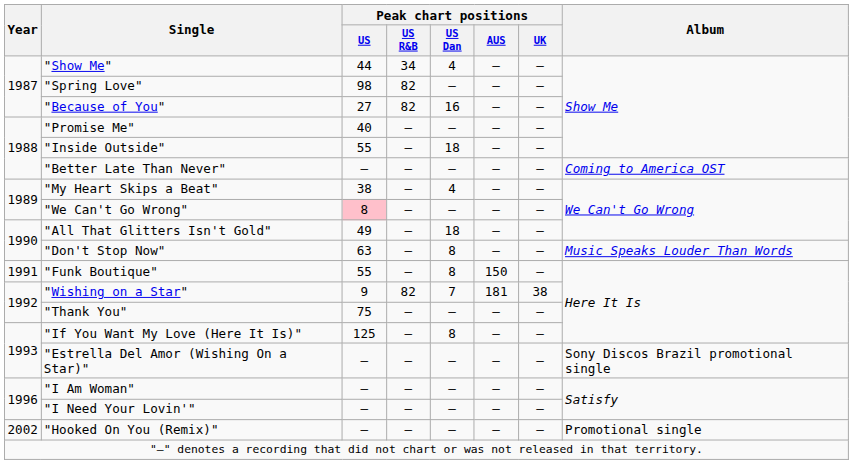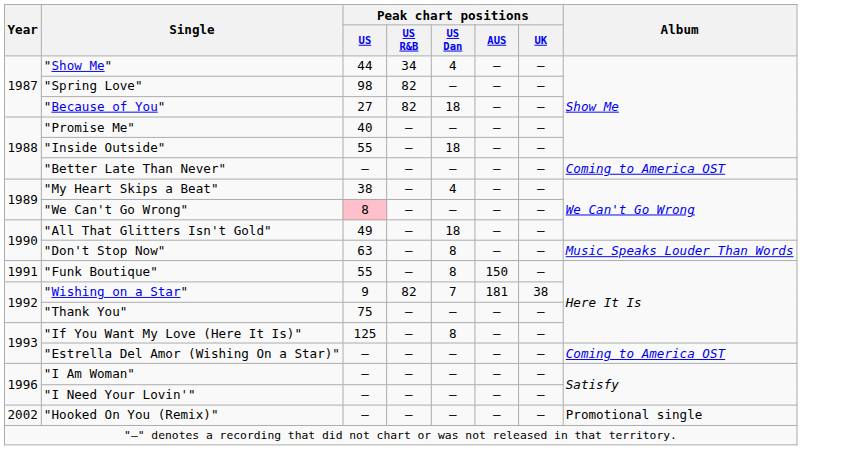"Because of You" | Peak chart positions / US Dan: 16 -> 18
"Estrella Del Amor (Wishing On a Star)" | Album: Sony Discos Brazil promotional single -> Coming to America OST
